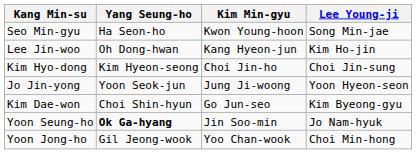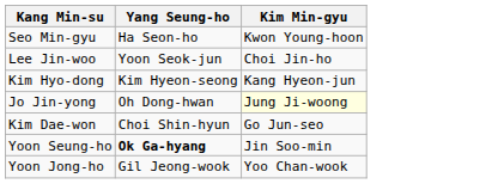- column: Lee Young-ji | Song Min-jae | Kim Ho-jin | Choi Jin-sung | Yoon Hyeon-seon | Kim Byeong-gyu | Jo Nam-hyuk | Choi Min-hong
Lee Jin-woo | Yang Seung-ho: Oh Dong-hwan -> Yoon Seok-jun
Lee Jin-woo | Kim Min-gyu: Kang Hyeon-jun -> Choi Jin-ho
Kim Hyo-dong | Kim Min-gyu: Choi Jin-ho -> Kang Hyeon-jun
Jo Jin-yong | Yang Seung-ho: Yoon Seok-jun -> Oh Dong-hwan
Jo Jin-yong | Kim Min-gyu: no background -> lightyellow background
